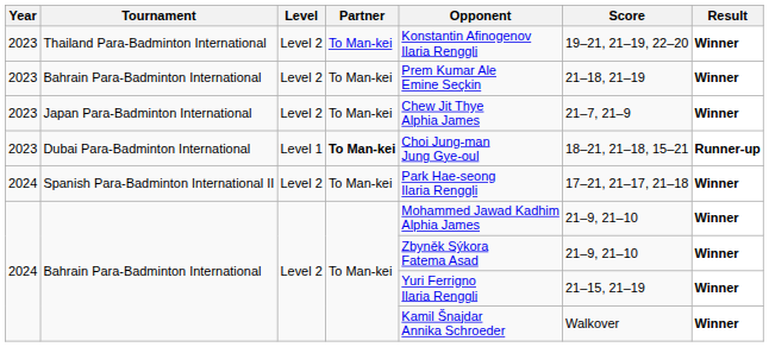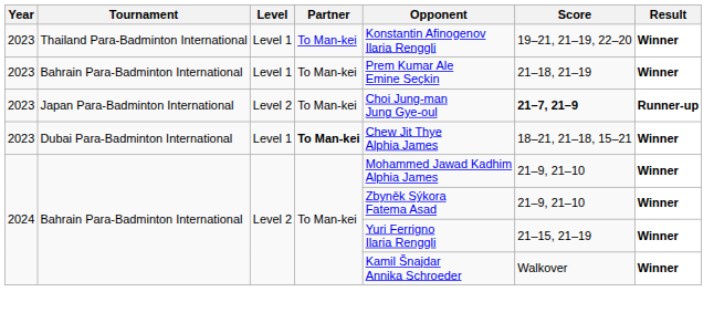Thailand Para-Badminton International | Level: Level 2 -> Level 1
2023 / Bahrain Para-Badminton International | Level: Level 2 -> Level 1
Japan Para-Badminton International | Opponent: Chew Jit Thye Alphia James -> Choi Jung-man Jung Gye-oul
Japan Para-Badminton International | Score: normal -> bold
Japan Para-Badminton International | Result: Winner -> Runner-up
Dubai Para-Badminton International | Opponent: Choi Jung-man Jung Gye-oul -> Chew Jit Thye Alphia James
Dubai Para-Badminton International | Result: Runner-up -> Winner
- row: 2024 | Spanish Para-Badminton International II | Level 2 | To Man-kei | Park Hae-seong Ilaria Renggli | 17–21, 21–17, 21–18 | Winner
